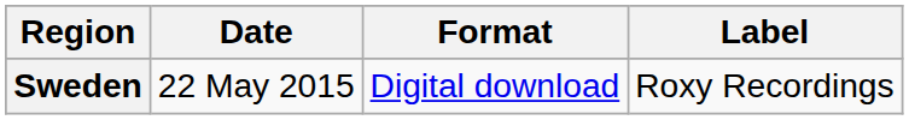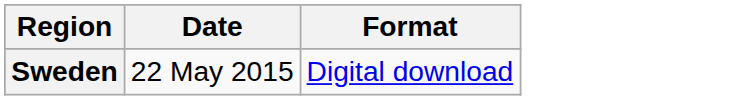- column: Label | Roxy Recordings
